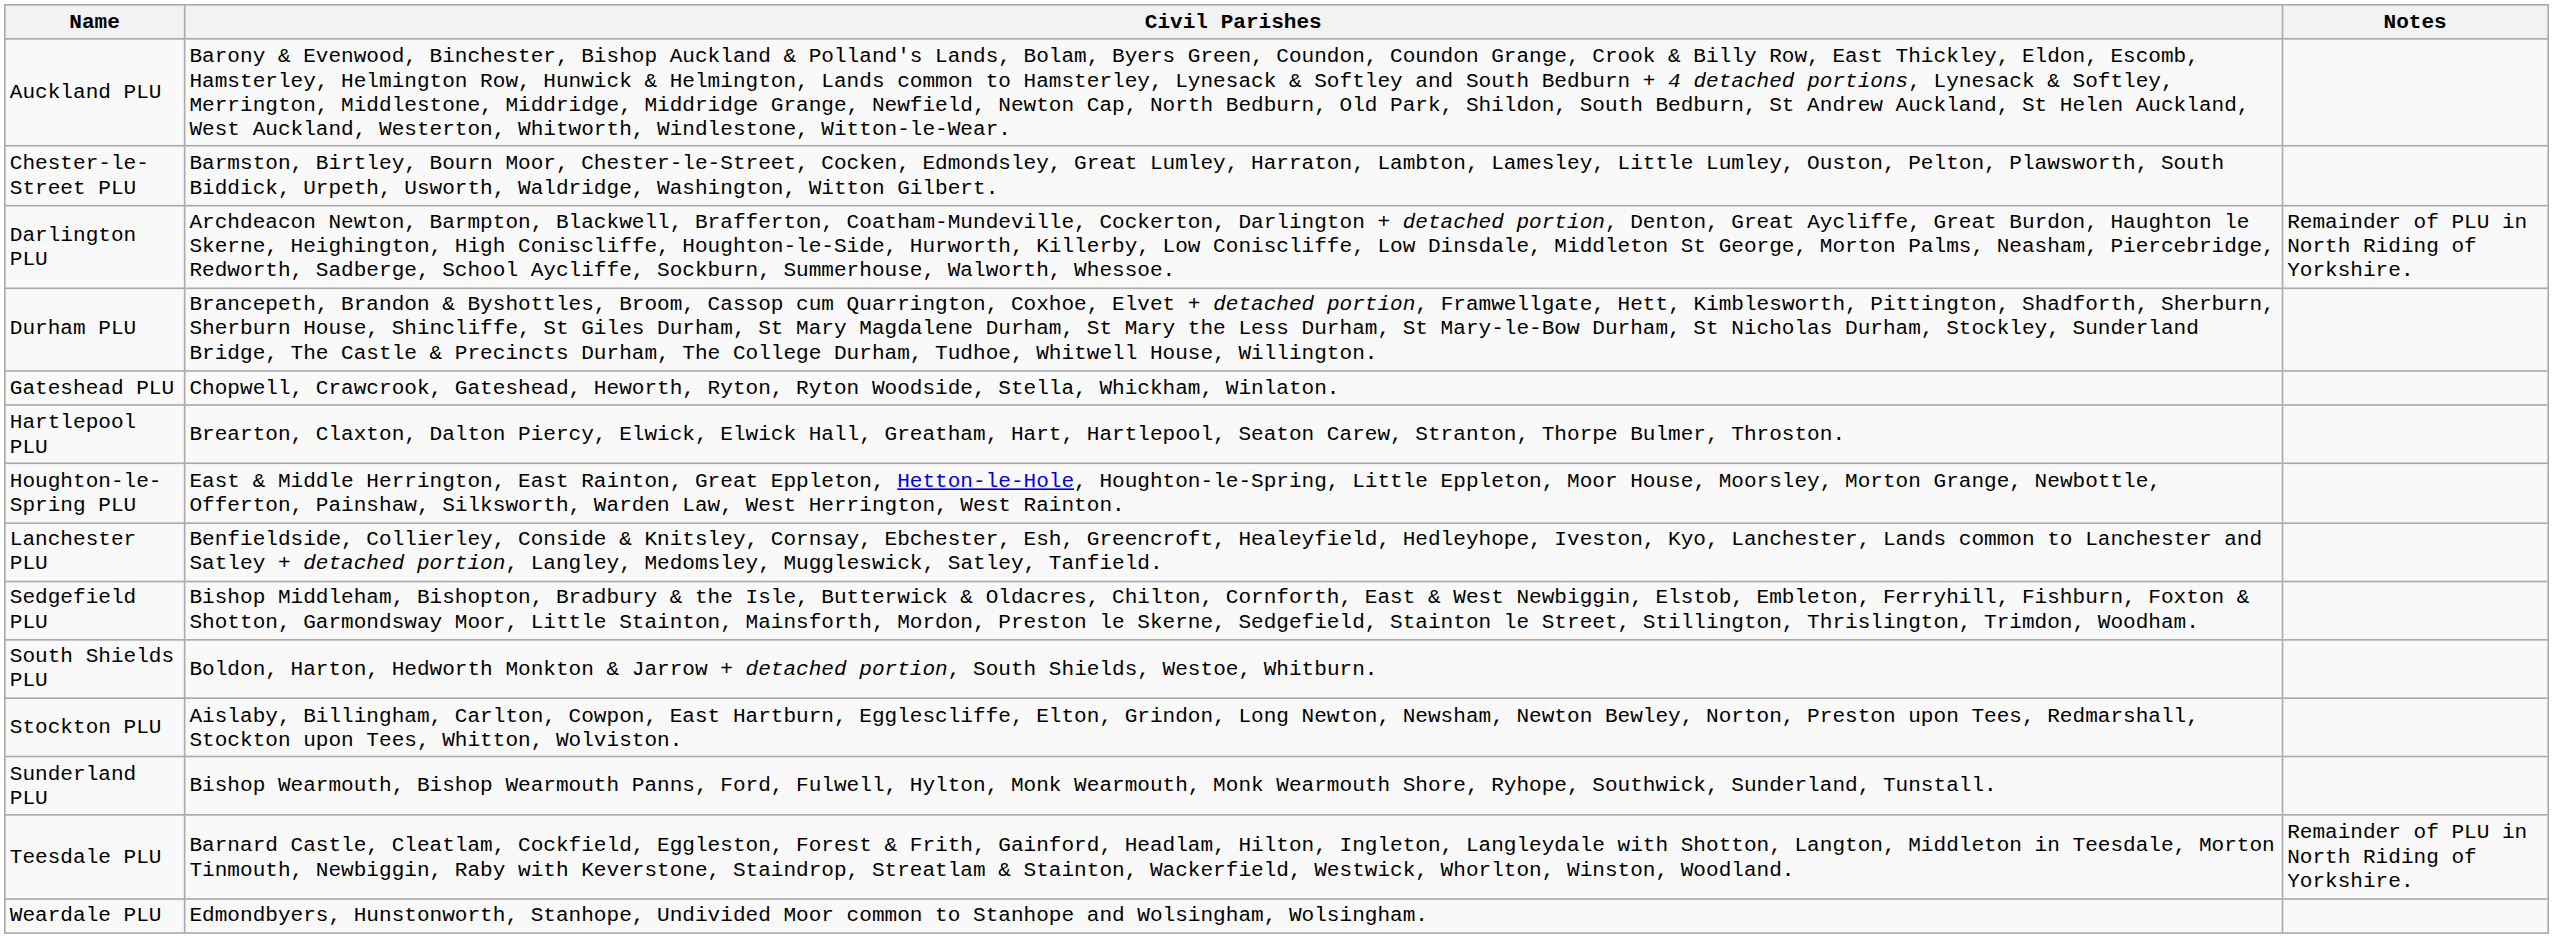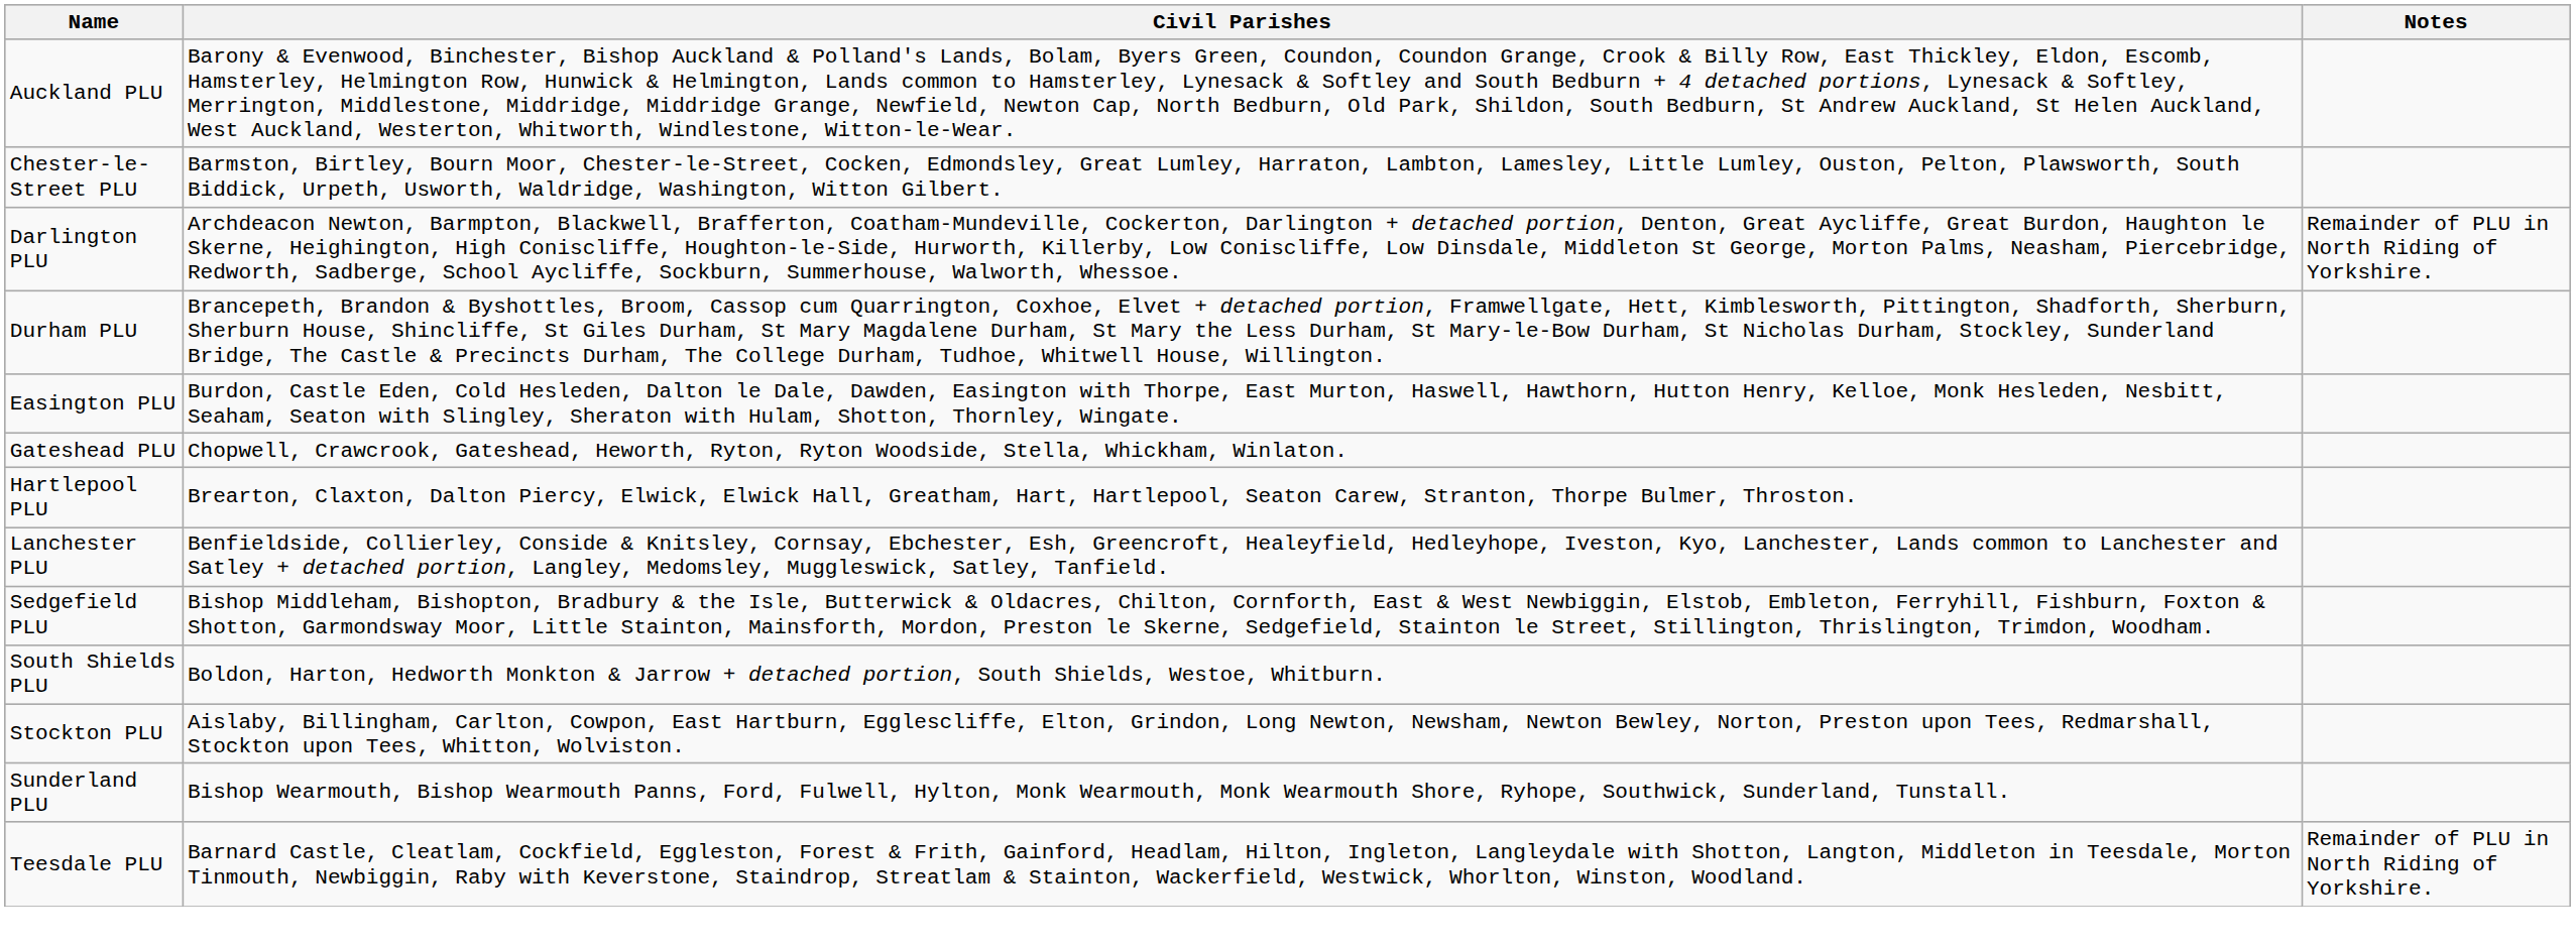+ row: Easington PLU | Burdon, Castle Eden, Cold Hesleden, Dalton le Dale, Dawden, Easington with Thorpe, East Murton, Haswell, Hawthorn, Hutton Henry, Kelloe, Monk Hesleden, Nesbitt, Seaham, Seaton with Slingley, Sheraton with Hulam, Shotton, Thornley, Wingate.
- row: Houghton-le-Spring PLU | East & Middle Herrington, East Rainton, Great Eppleton, Hetton-le-Hole, Houghton-le-Spring, Little Eppleton, Moor House, Moorsley, Morton Grange, Newbottle, Offerton, Painshaw, Silksworth, Warden Law, West Herrington, West Rainton.
- row: Weardale PLU | Edmondbyers, Hunstonworth, Stanhope, Undivided Moor common to Stanhope and Wolsingham, Wolsingham.
